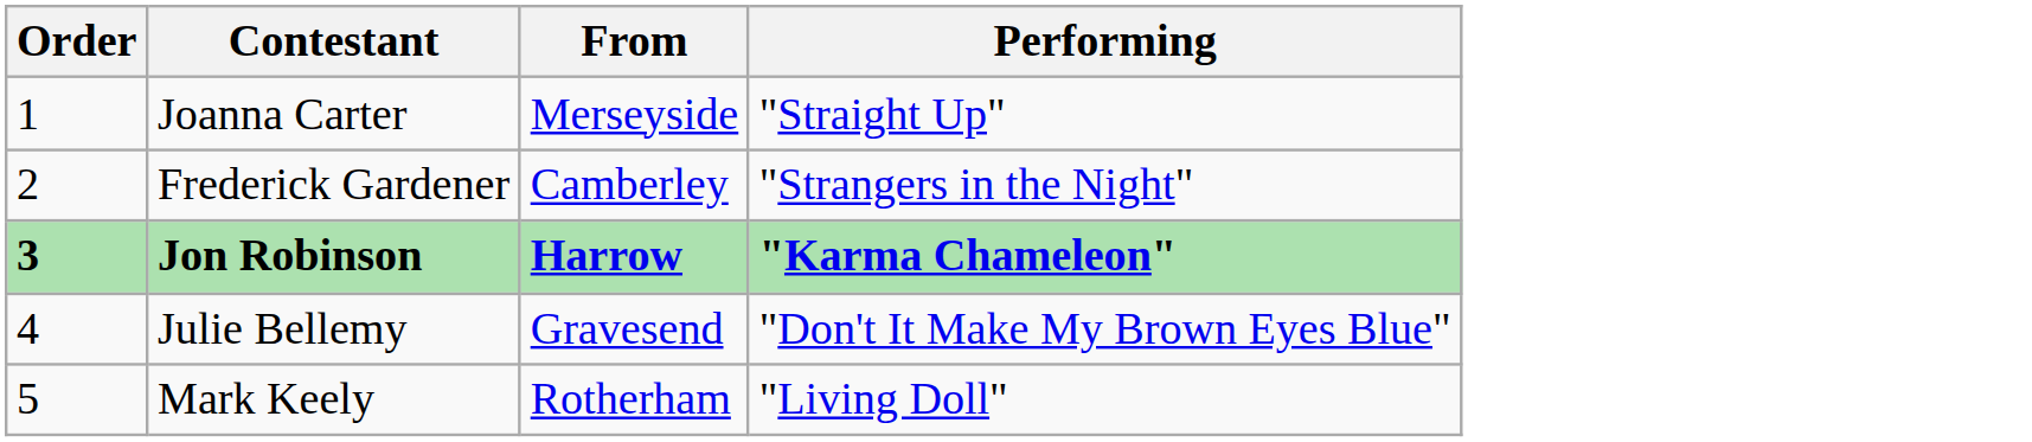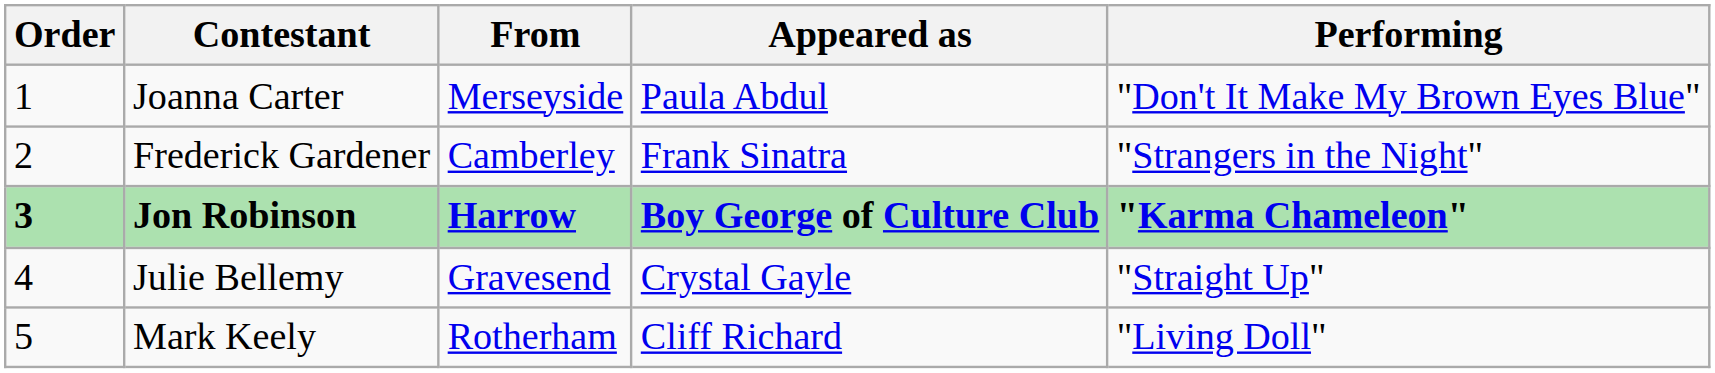+ column: Appeared as | Paula Abdul | Frank Sinatra | Boy George of Culture Club | Crystal Gayle | Cliff Richard
Joanna Carter | Performing: "Straight Up" -> "Don't It Make My Brown Eyes Blue"
Julie Bellemy | Performing: "Don't It Make My Brown Eyes Blue" -> "Straight Up"
